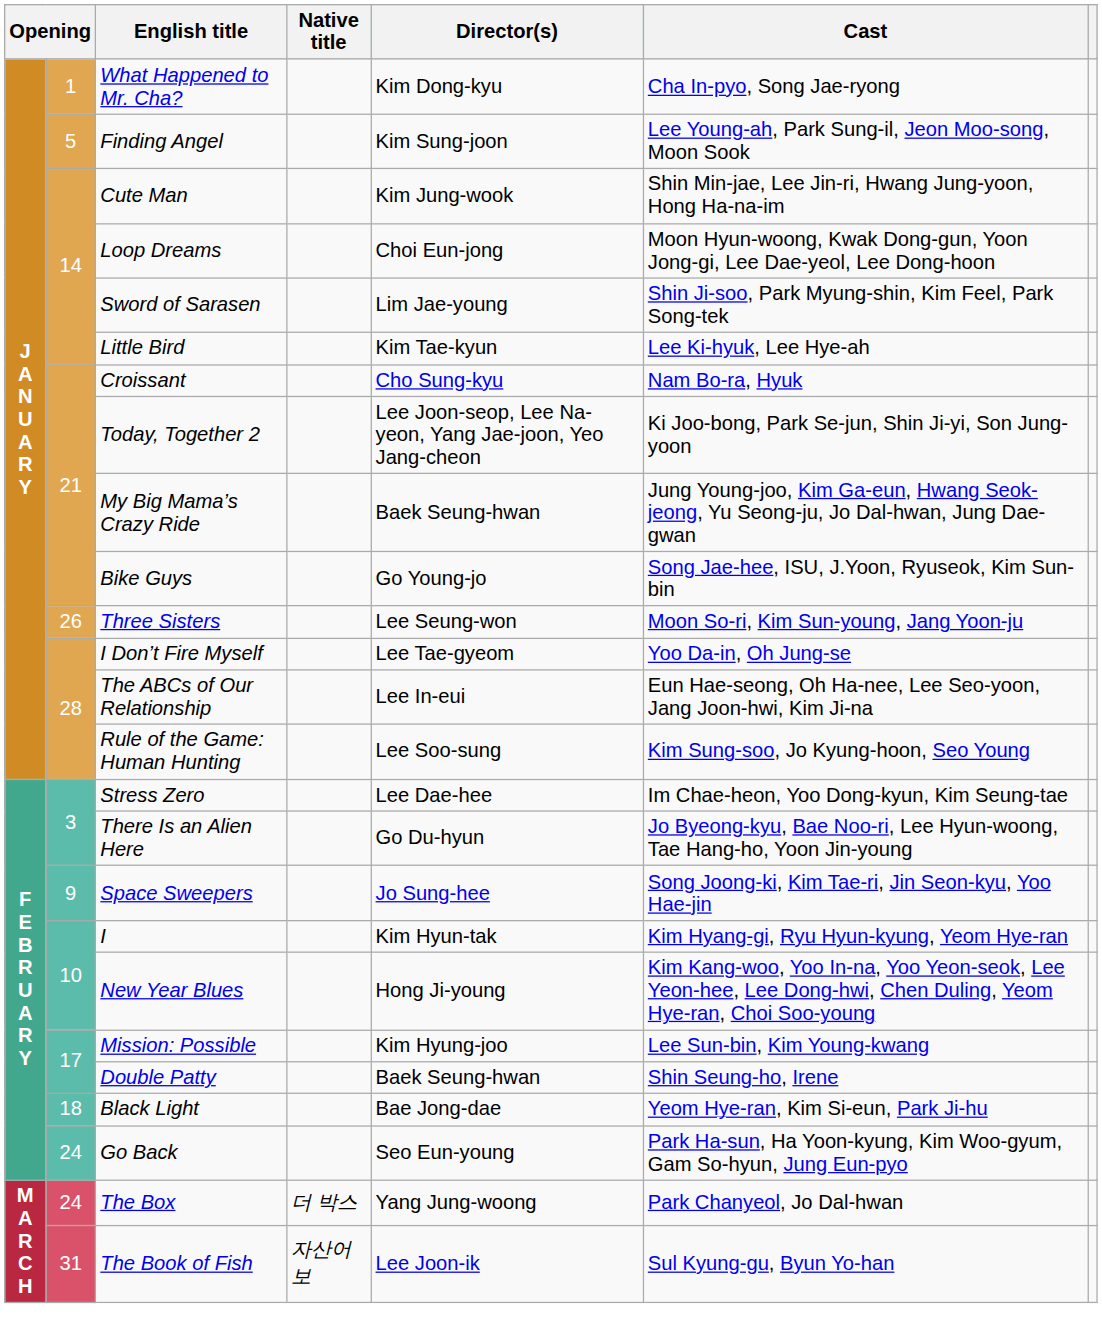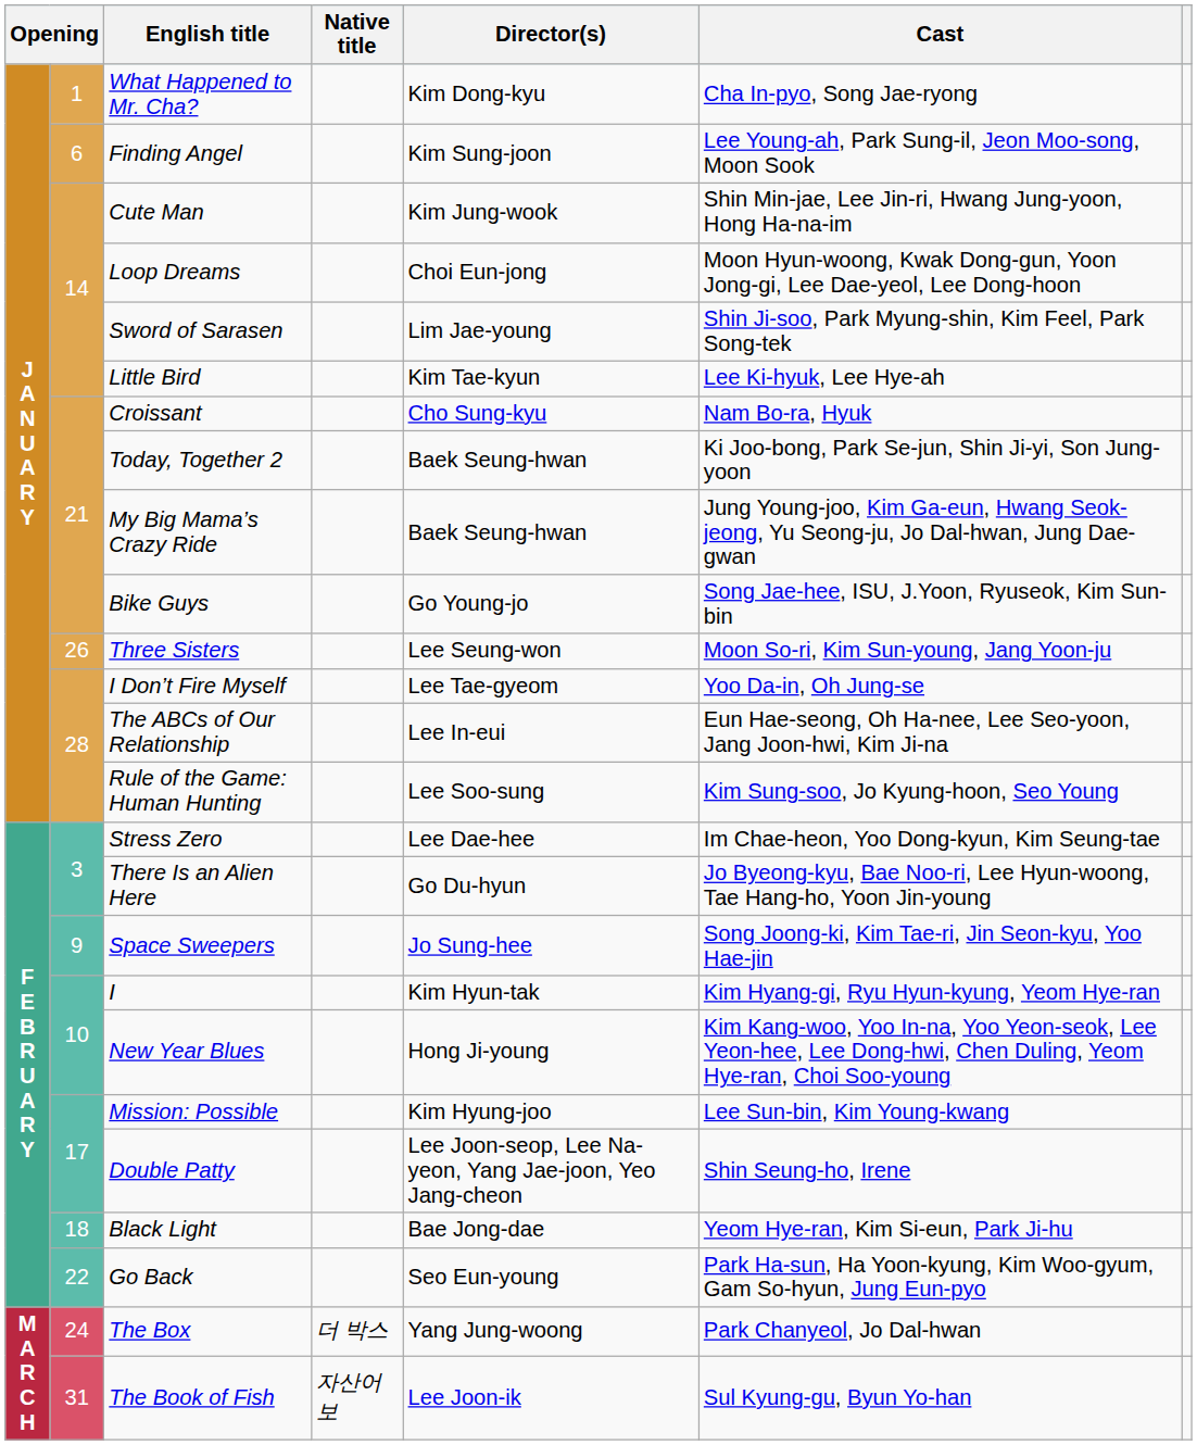Finding Angel | column 2: 5 -> 6
Today, Together 2 | Director(s): Lee Joon-seop, Lee Na-yeon, Yang Jae-joon, Yeo Jang-cheon -> Baek Seung-hwan
Double Patty | Director(s): Baek Seung-hwan -> Lee Joon-seop, Lee Na-yeon, Yang Jae-joon, Yeo Jang-cheon
Go Back | column 2: 24 -> 22
